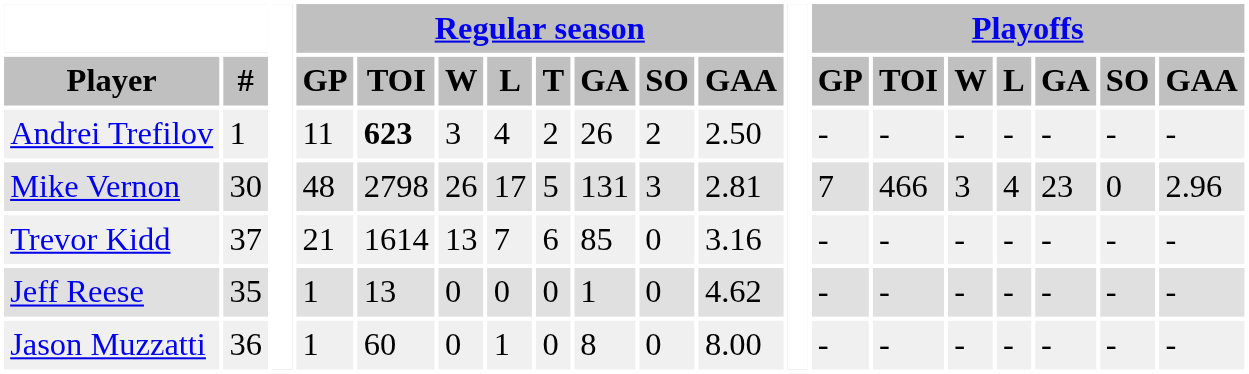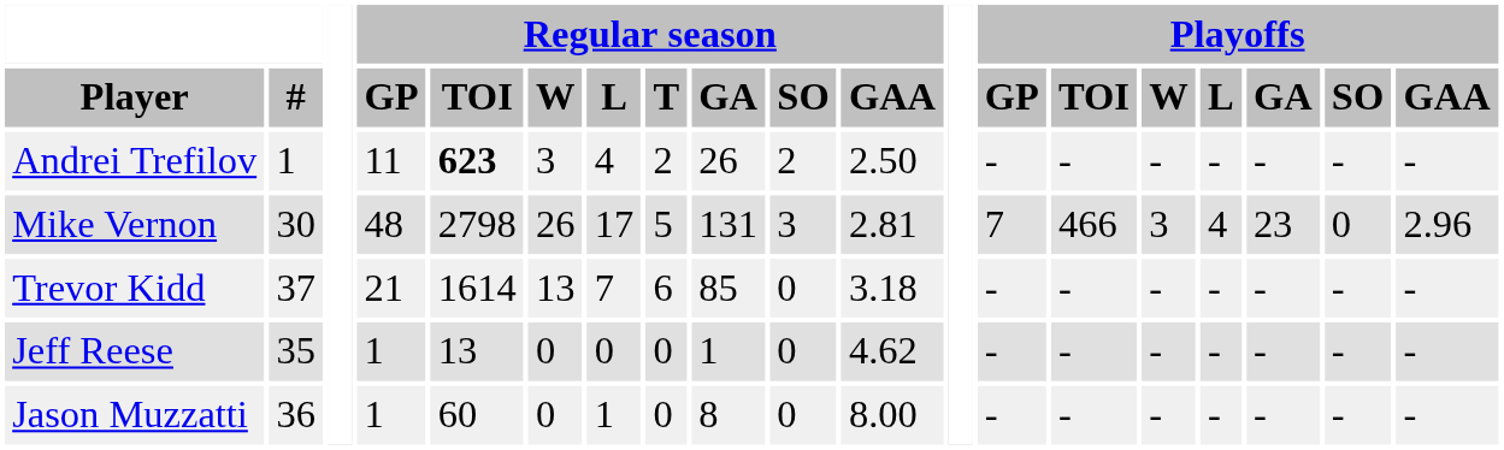Trevor Kidd | Regular season / GAA: 3.16 -> 3.18
